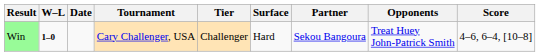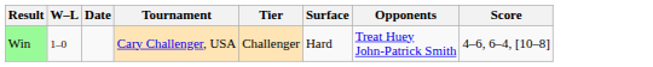- column: Partner | Sekou Bangoura
Win | W–L: bold -> normal
